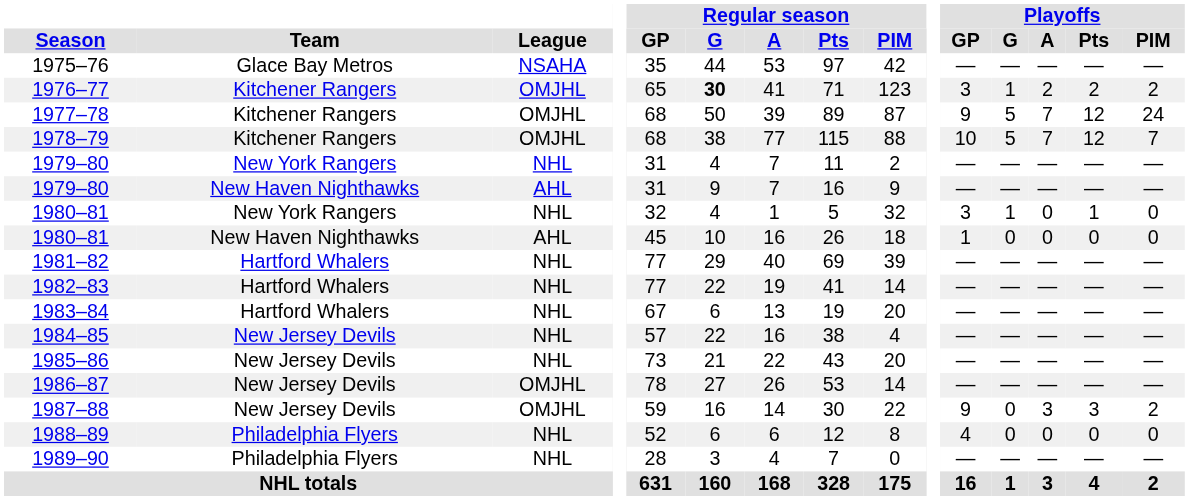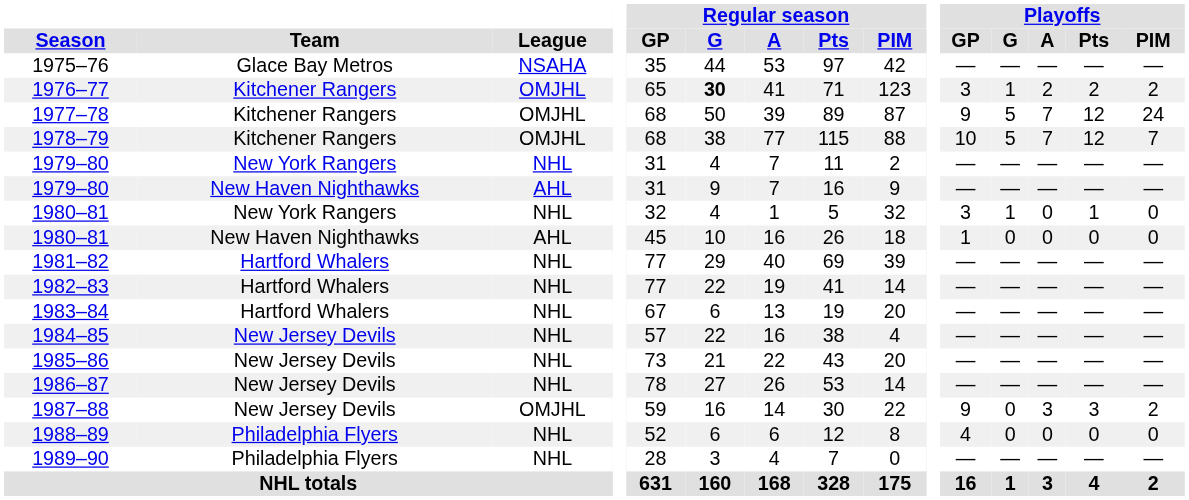1986–87 | League: OMJHL -> NHL
